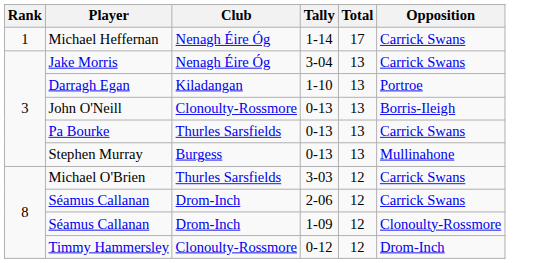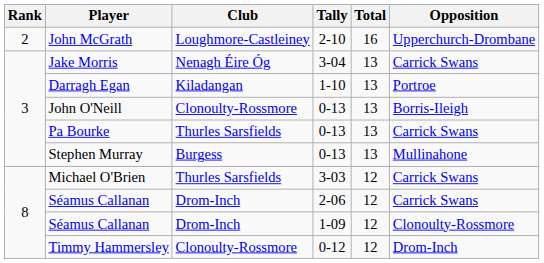- row: 1 | Michael Heffernan | Nenagh Éire Óg | 1-14 | 17 | Carrick Swans
+ row: 2 | John McGrath | Loughmore-Castleiney | 2-10 | 16 | Upperchurch-Drombane
